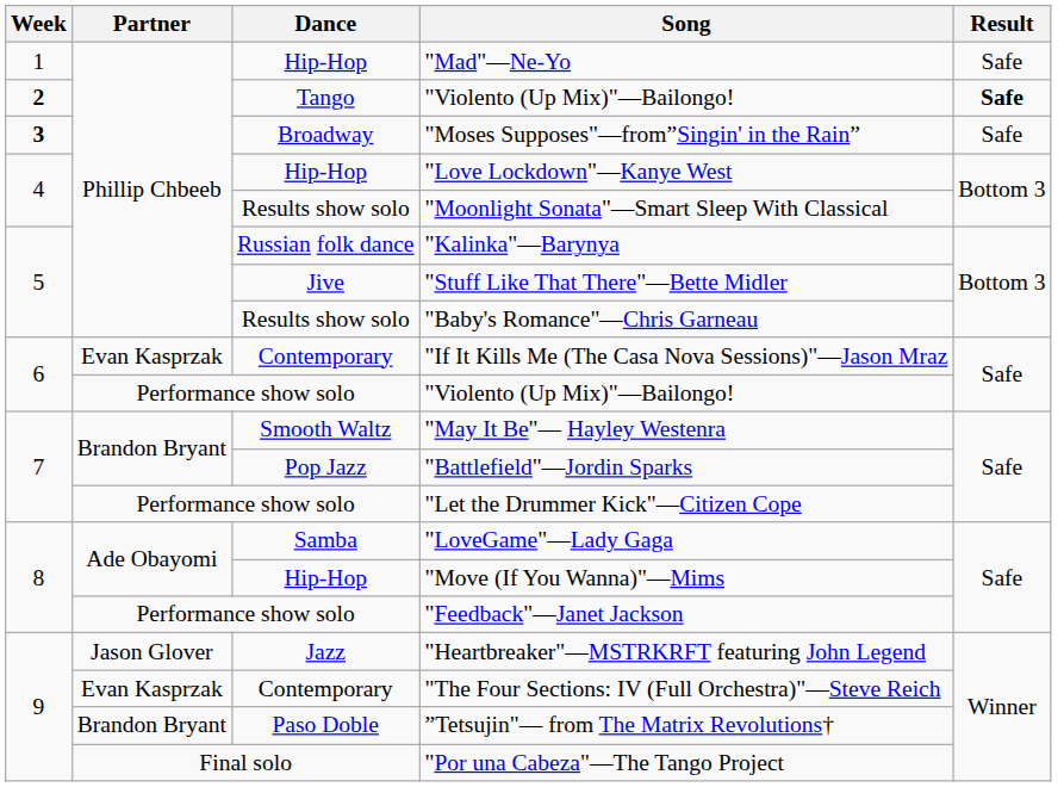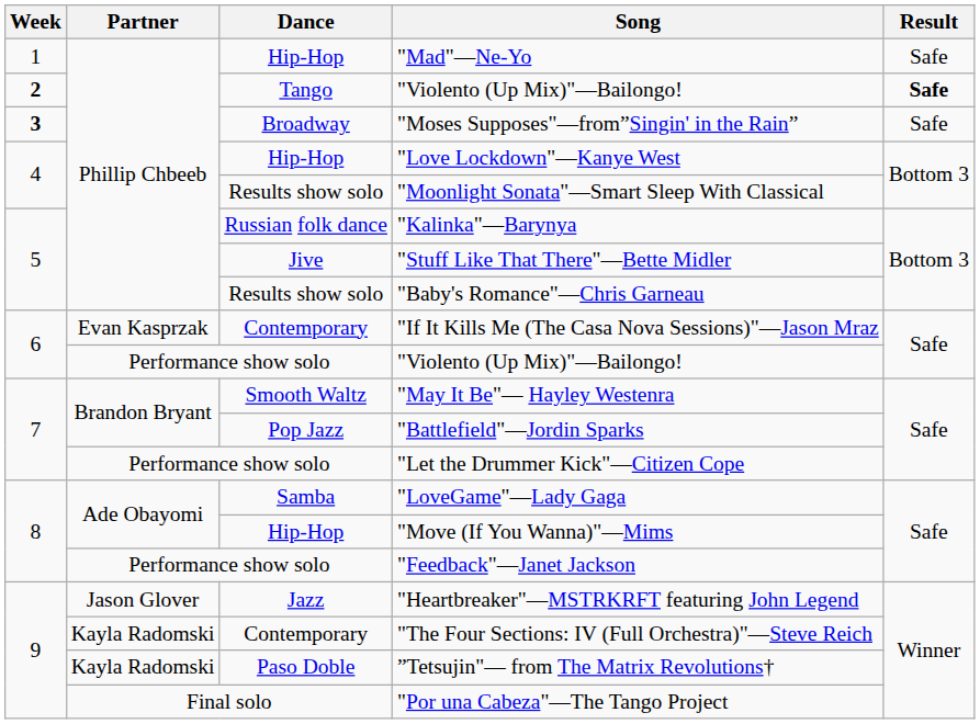"The Four Sections: IV (Full Orchestra)"—Steve Reich | Partner: Evan Kasprzak -> Kayla Radomski
”Tetsujin"— from The Matrix Revolutions† | Partner: Brandon Bryant -> Kayla Radomski
